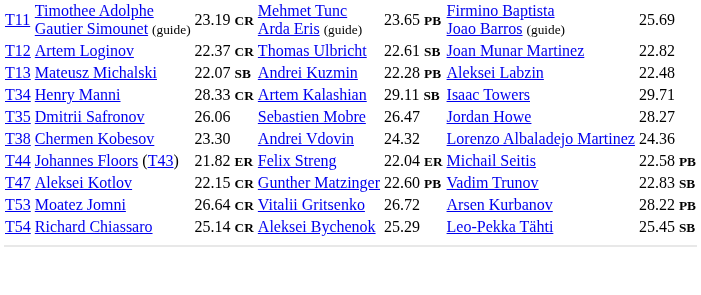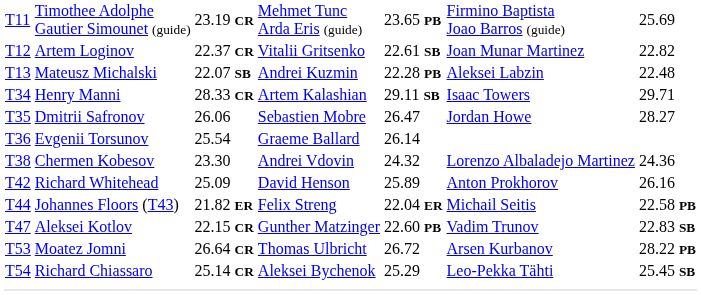Artem Loginov | column 4: Thomas Ulbricht -> Vitalii Gritsenko
+ row: T36 | Evgenii Torsunov | 25.54 | Graeme Ballard | 26.14
+ row: T42 | Richard Whitehead | 25.09 | David Henson | 25.89 | Anton Prokhorov | 26.16
Moatez Jomni | column 4: Vitalii Gritsenko -> Thomas Ulbricht
